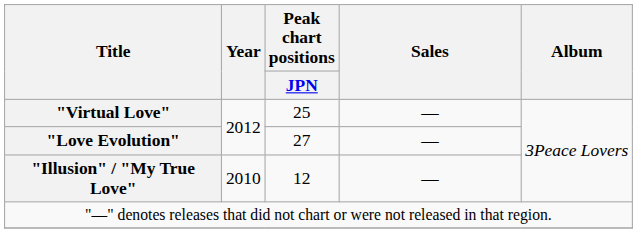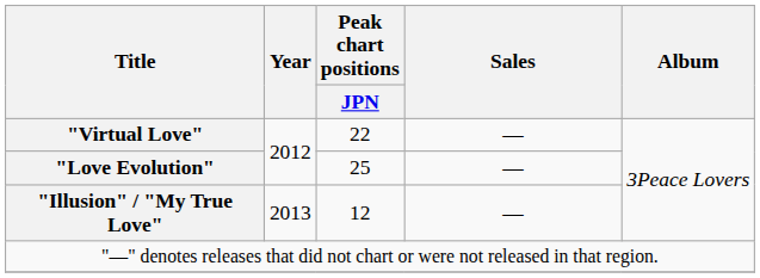"Virtual Love" | Peak chart positions / JPN: 25 -> 22
"Love Evolution" | Peak chart positions / JPN: 27 -> 25
"Illusion" / "My True Love" | Year: 2010 -> 2013
